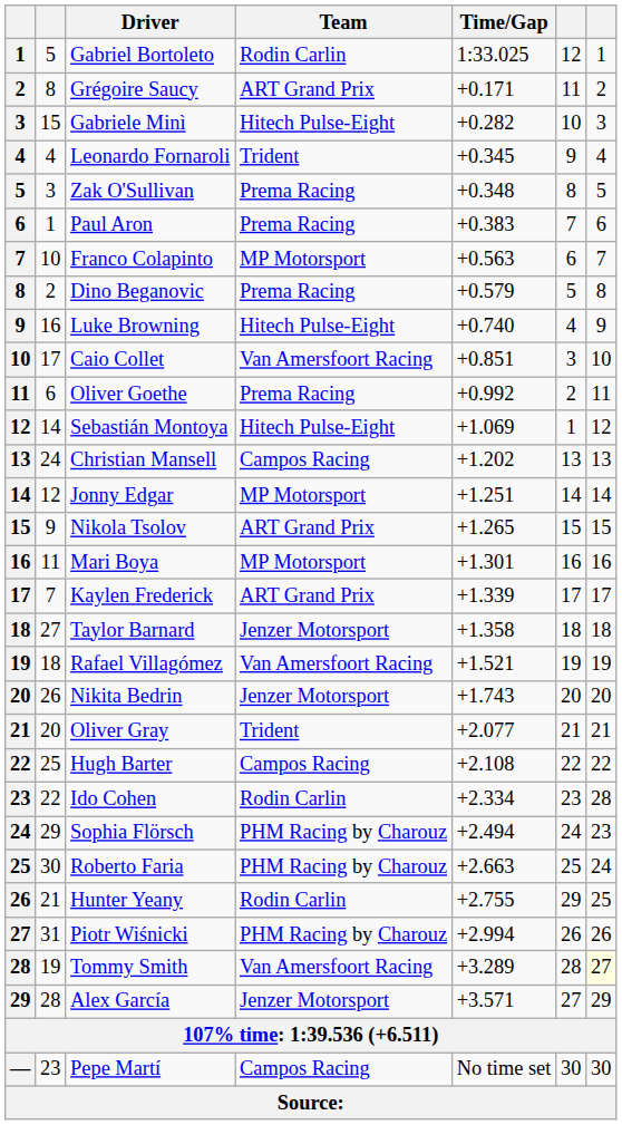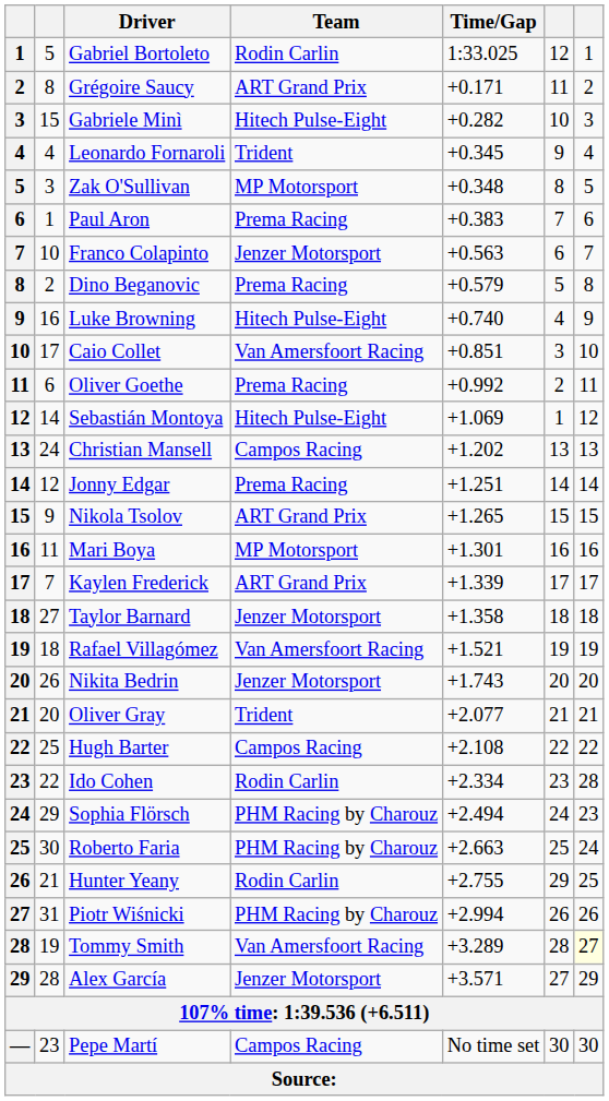Zak O'Sullivan | Team: Prema Racing -> MP Motorsport
Franco Colapinto | Team: MP Motorsport -> Jenzer Motorsport
Jonny Edgar | Team: MP Motorsport -> Prema Racing
